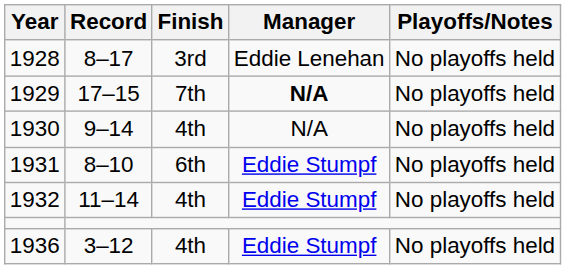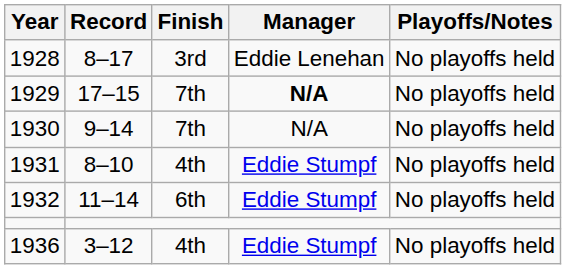1930 | Finish: 4th -> 7th
1931 | Finish: 6th -> 4th
1932 | Finish: 4th -> 6th
